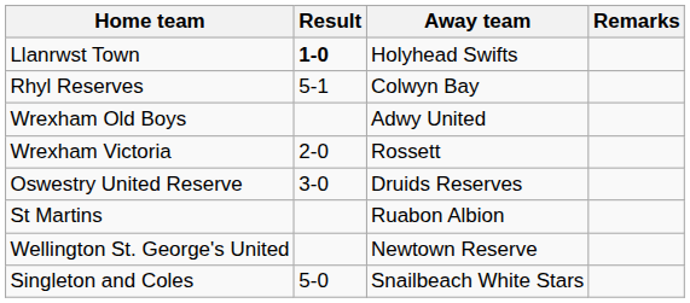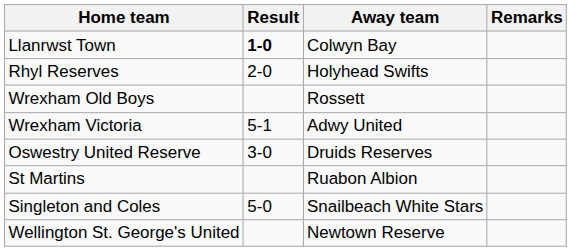Llanrwst Town | Away team: Holyhead Swifts -> Colwyn Bay
Rhyl Reserves | Result: 5-1 -> 2-0
Rhyl Reserves | Away team: Colwyn Bay -> Holyhead Swifts
Wrexham Old Boys | Away team: Adwy United -> Rossett
Wrexham Victoria | Result: 2-0 -> 5-1
Wrexham Victoria | Away team: Rossett -> Adwy United
rows swapped: Wellington St. George's United <-> Singleton and Coles
